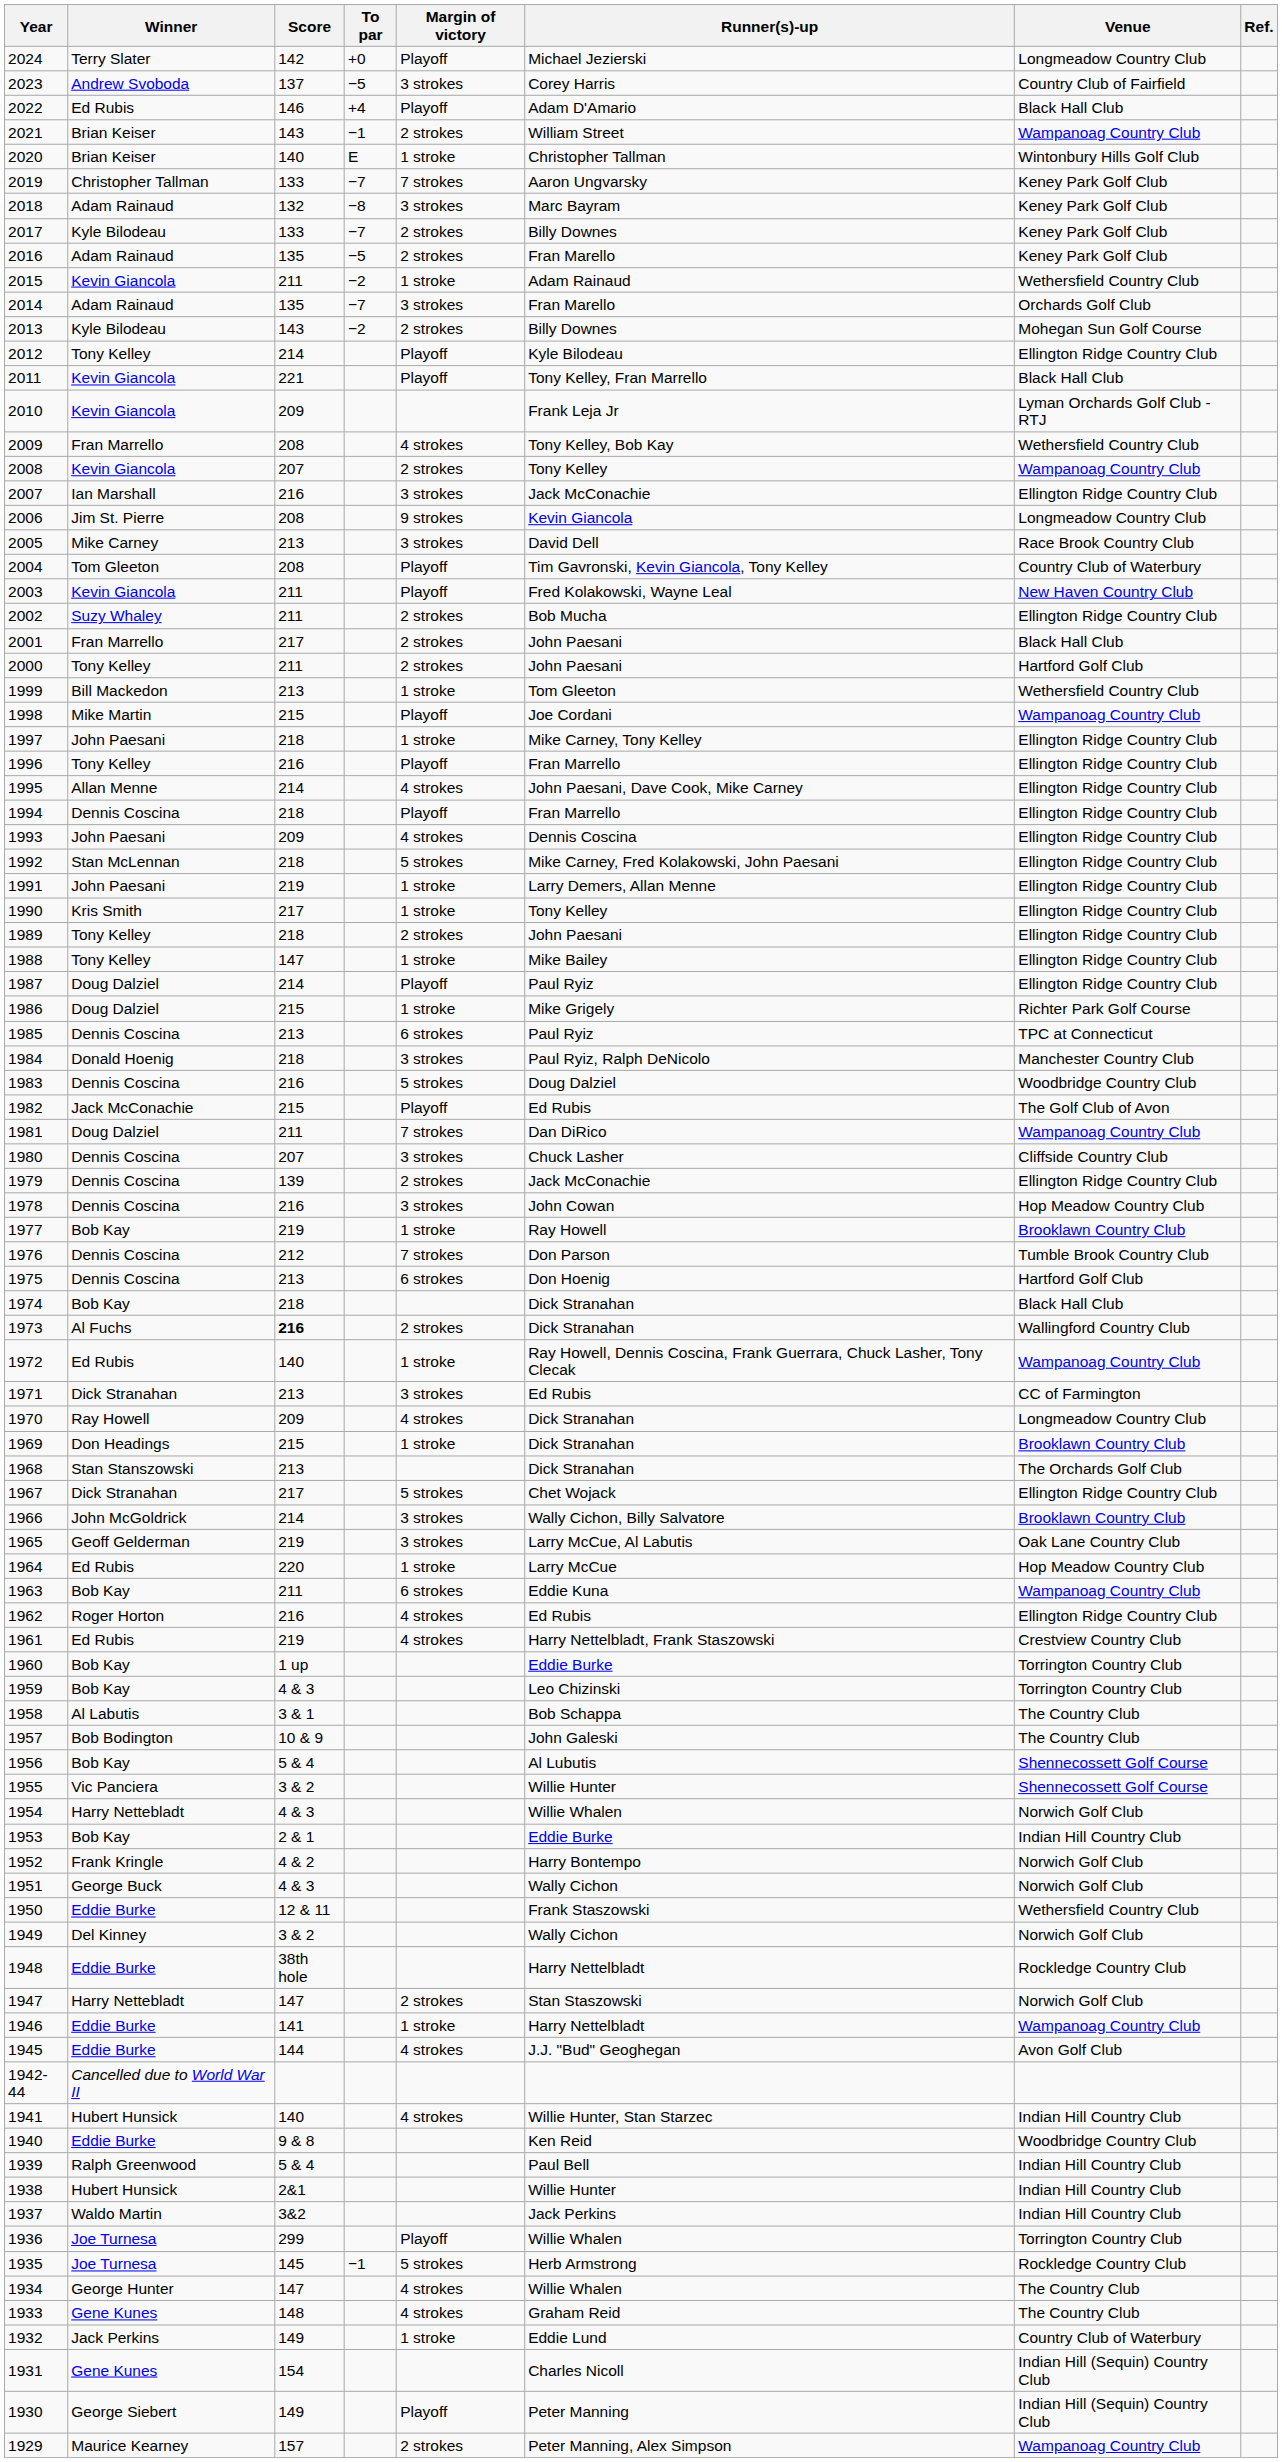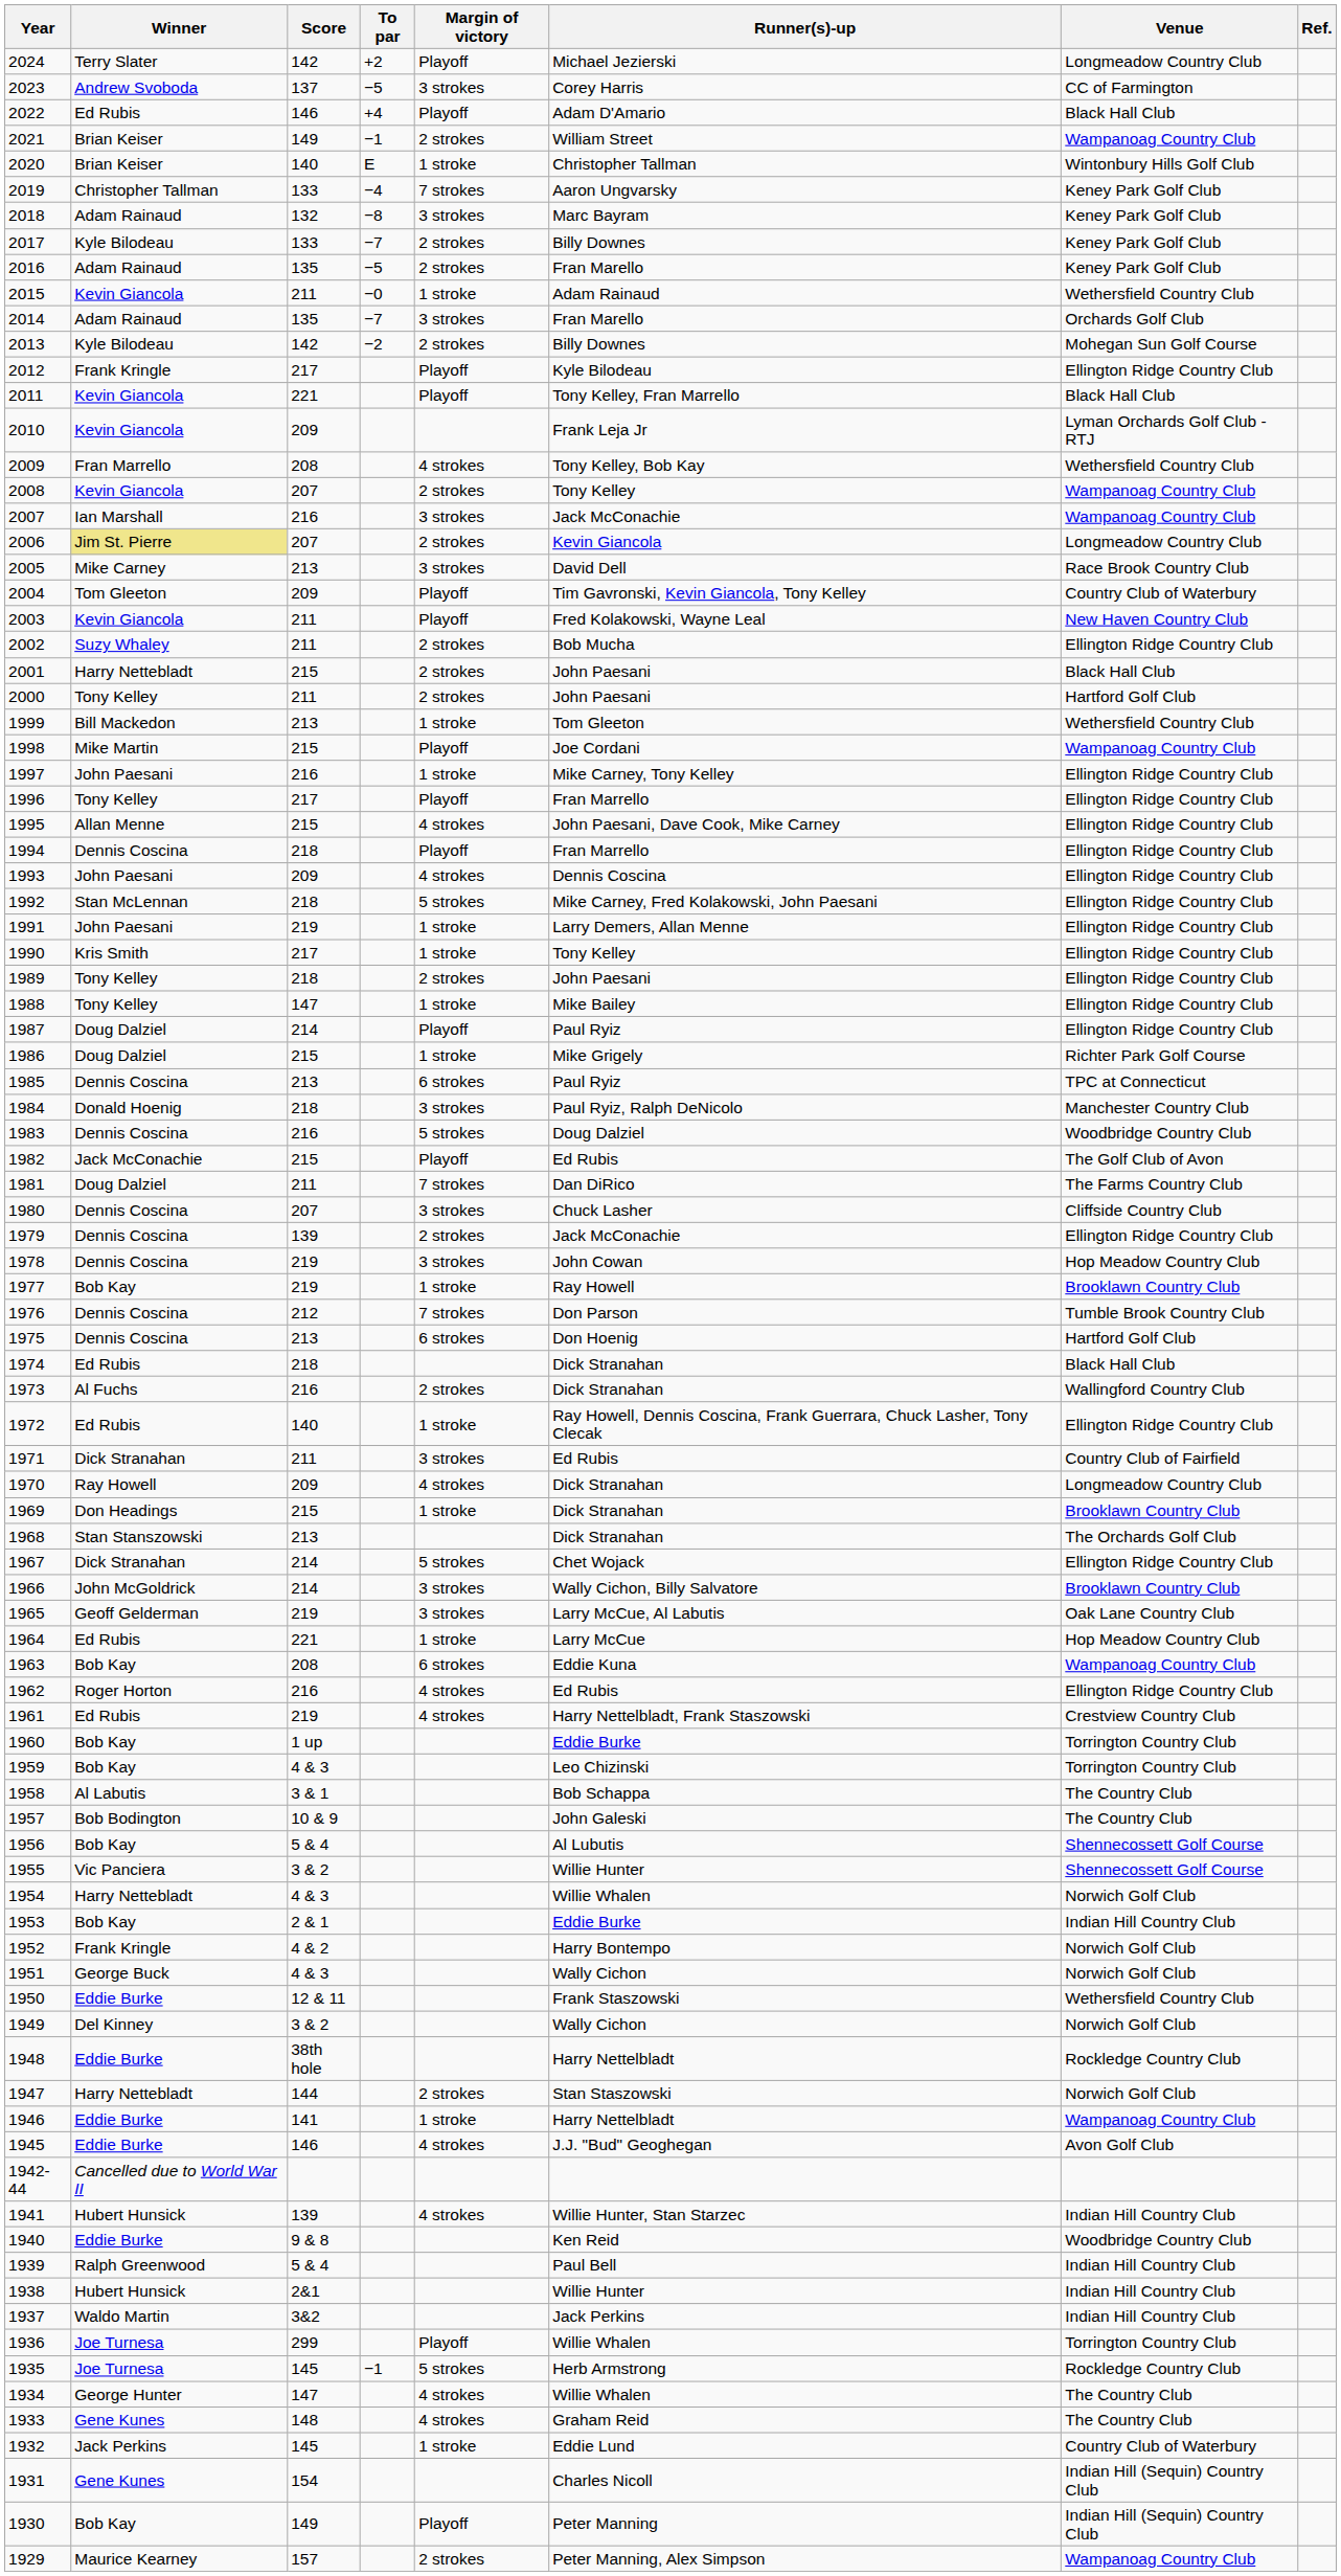2024 | To par: +0 -> +2
2023 | Venue: Country Club of Fairfield -> CC of Farmington
2021 | Score: 143 -> 149
2019 | To par: −7 -> −4
2015 | To par: −2 -> −0
2013 | Score: 143 -> 142
2012 | Winner: Tony Kelley -> Frank Kringle
2012 | Score: 214 -> 217
2007 | Venue: Ellington Ridge Country Club -> Wampanoag Country Club
2006 | Winner: no background -> khaki background
2006 | Score: 208 -> 207
2006 | Margin of victory: 9 strokes -> 2 strokes
2004 | Score: 208 -> 209
2001 | Winner: Fran Marrello -> Harry Nettebladt
2001 | Score: 217 -> 215
1997 | Score: 218 -> 216
1996 | Score: 216 -> 217
1995 | Score: 214 -> 215
1981 | Venue: Wampanoag Country Club -> The Farms Country Club
1978 | Score: 216 -> 219
1974 | Winner: Bob Kay -> Ed Rubis
1973 | Score: bold -> normal
1972 | Venue: Wampanoag Country Club -> Ellington Ridge Country Club
1971 | Score: 213 -> 211
1971 | Venue: CC of Farmington -> Country Club of Fairfield
1967 | Score: 217 -> 214
1964 | Score: 220 -> 221
1963 | Score: 211 -> 208
1947 | Score: 147 -> 144
1945 | Score: 144 -> 146
1941 | Score: 140 -> 139
1932 | Score: 149 -> 145
1930 | Winner: George Siebert -> Bob Kay
